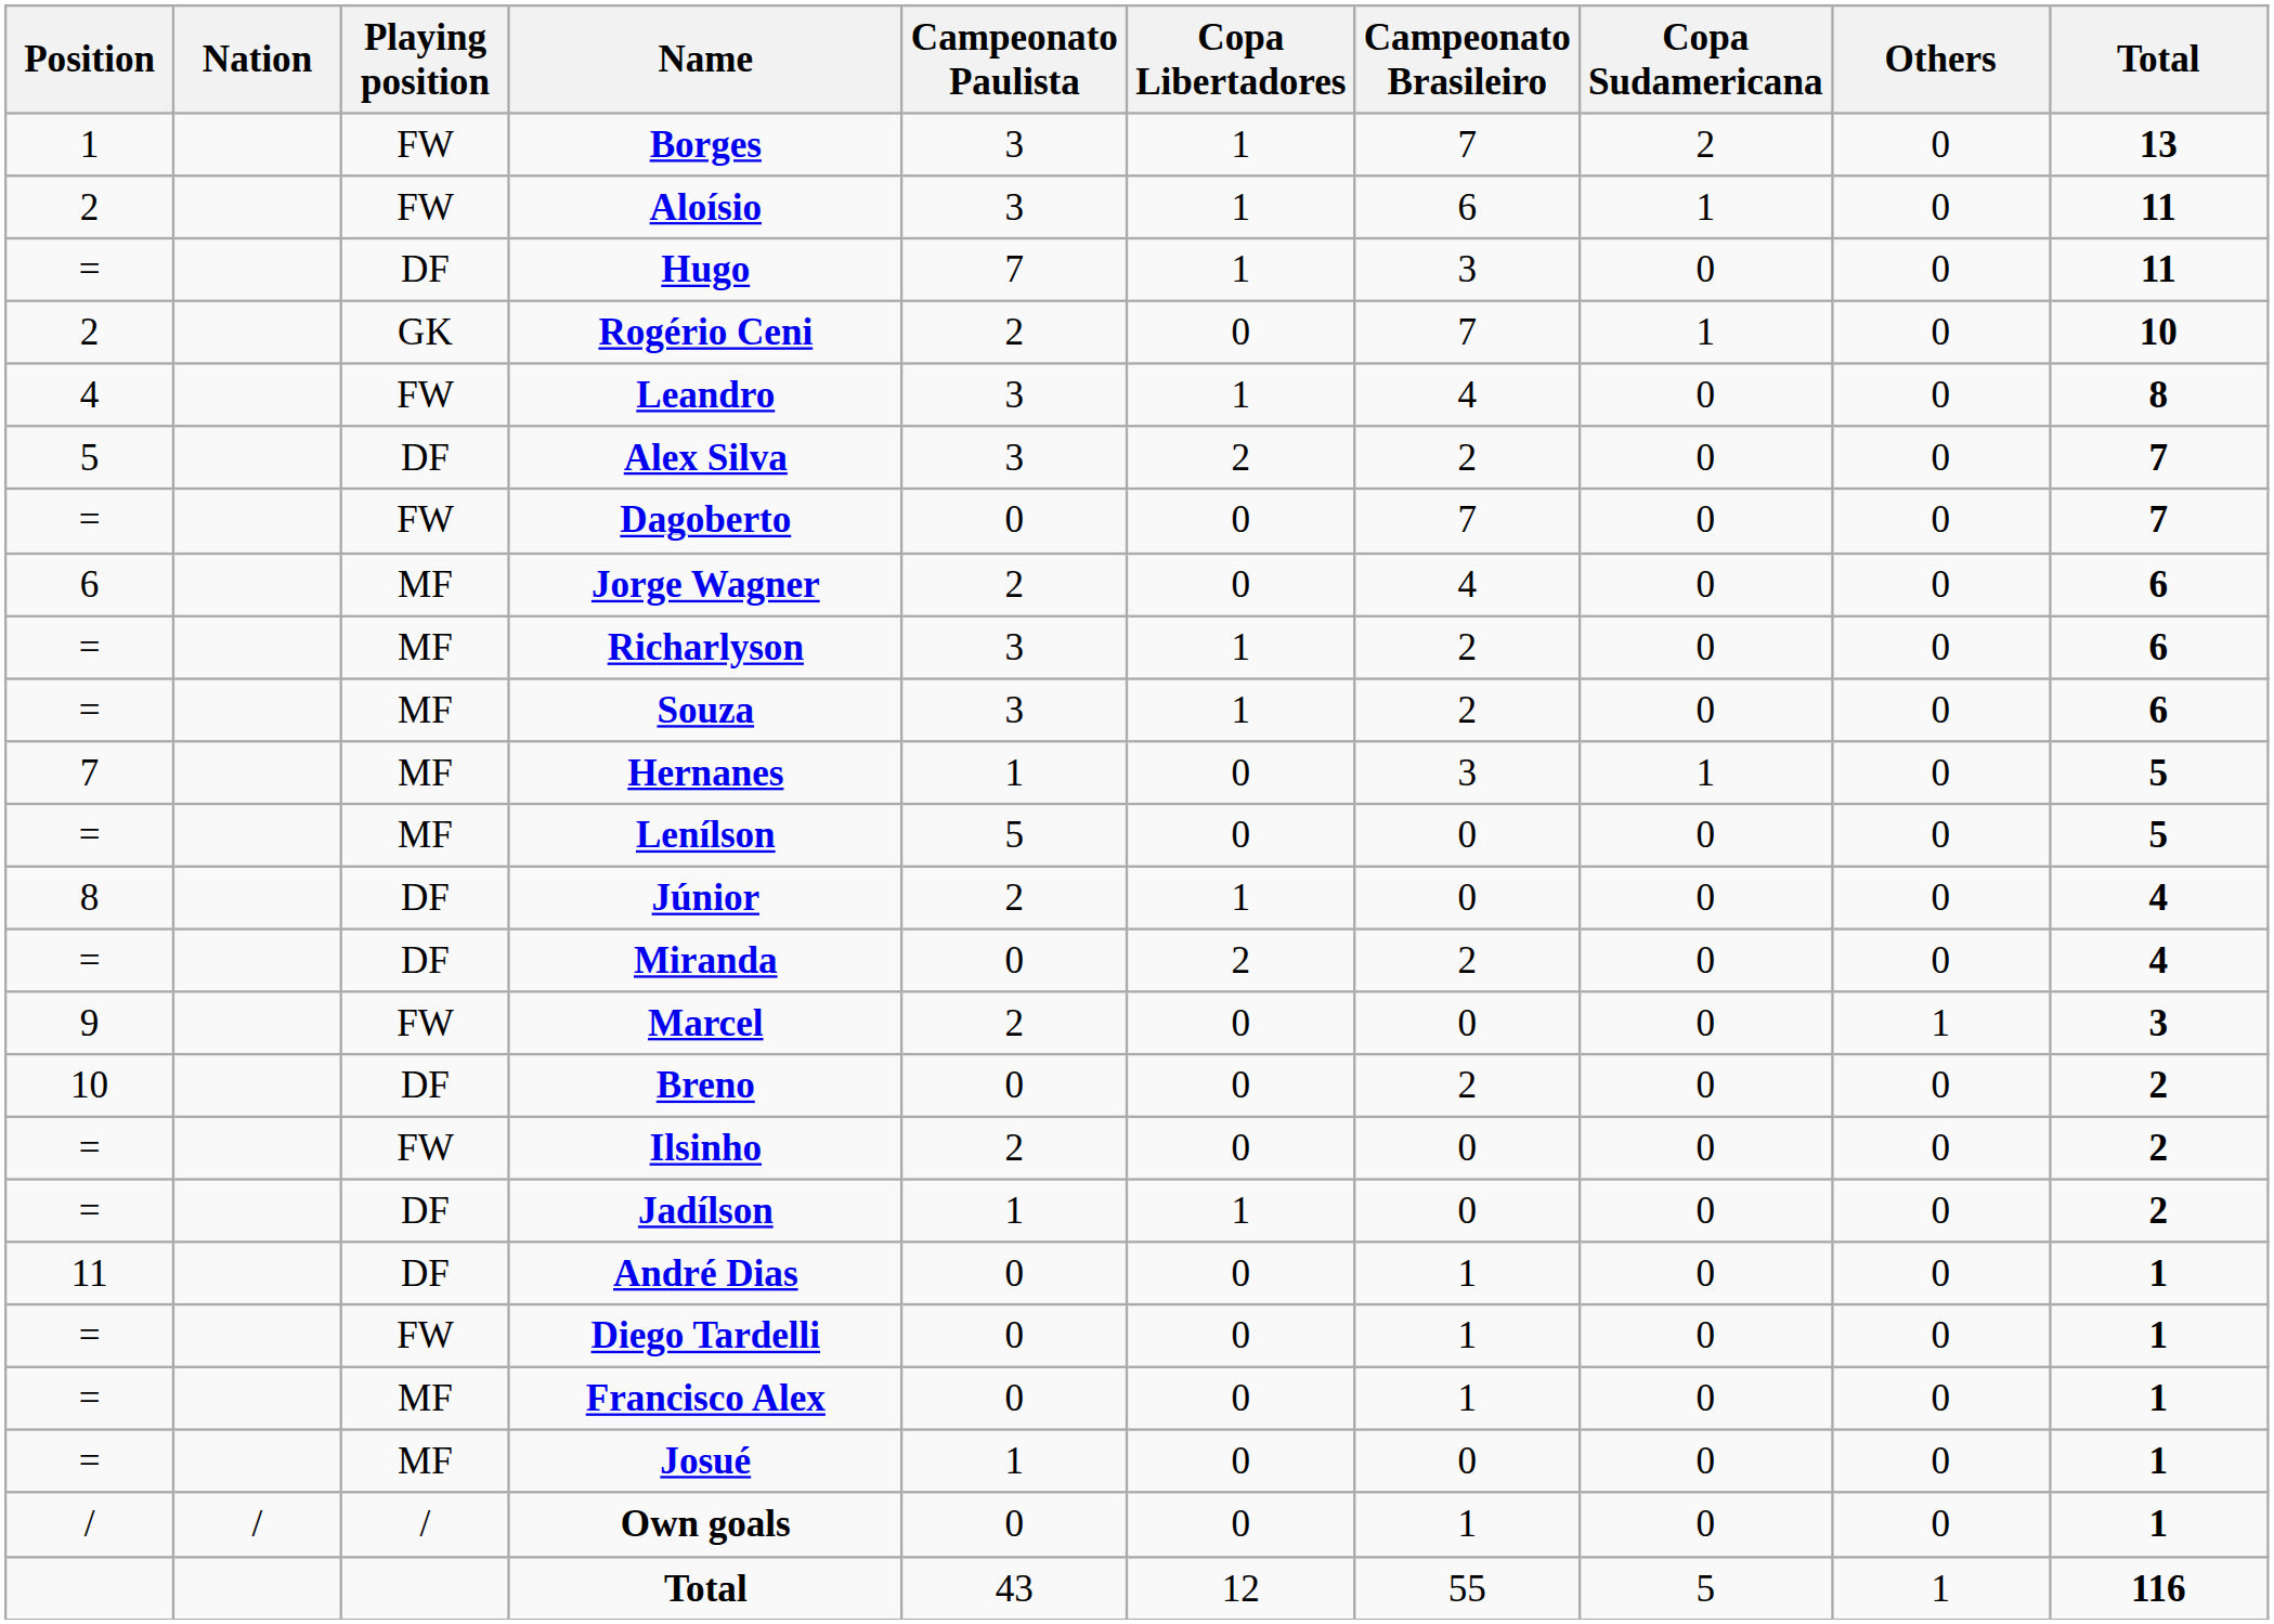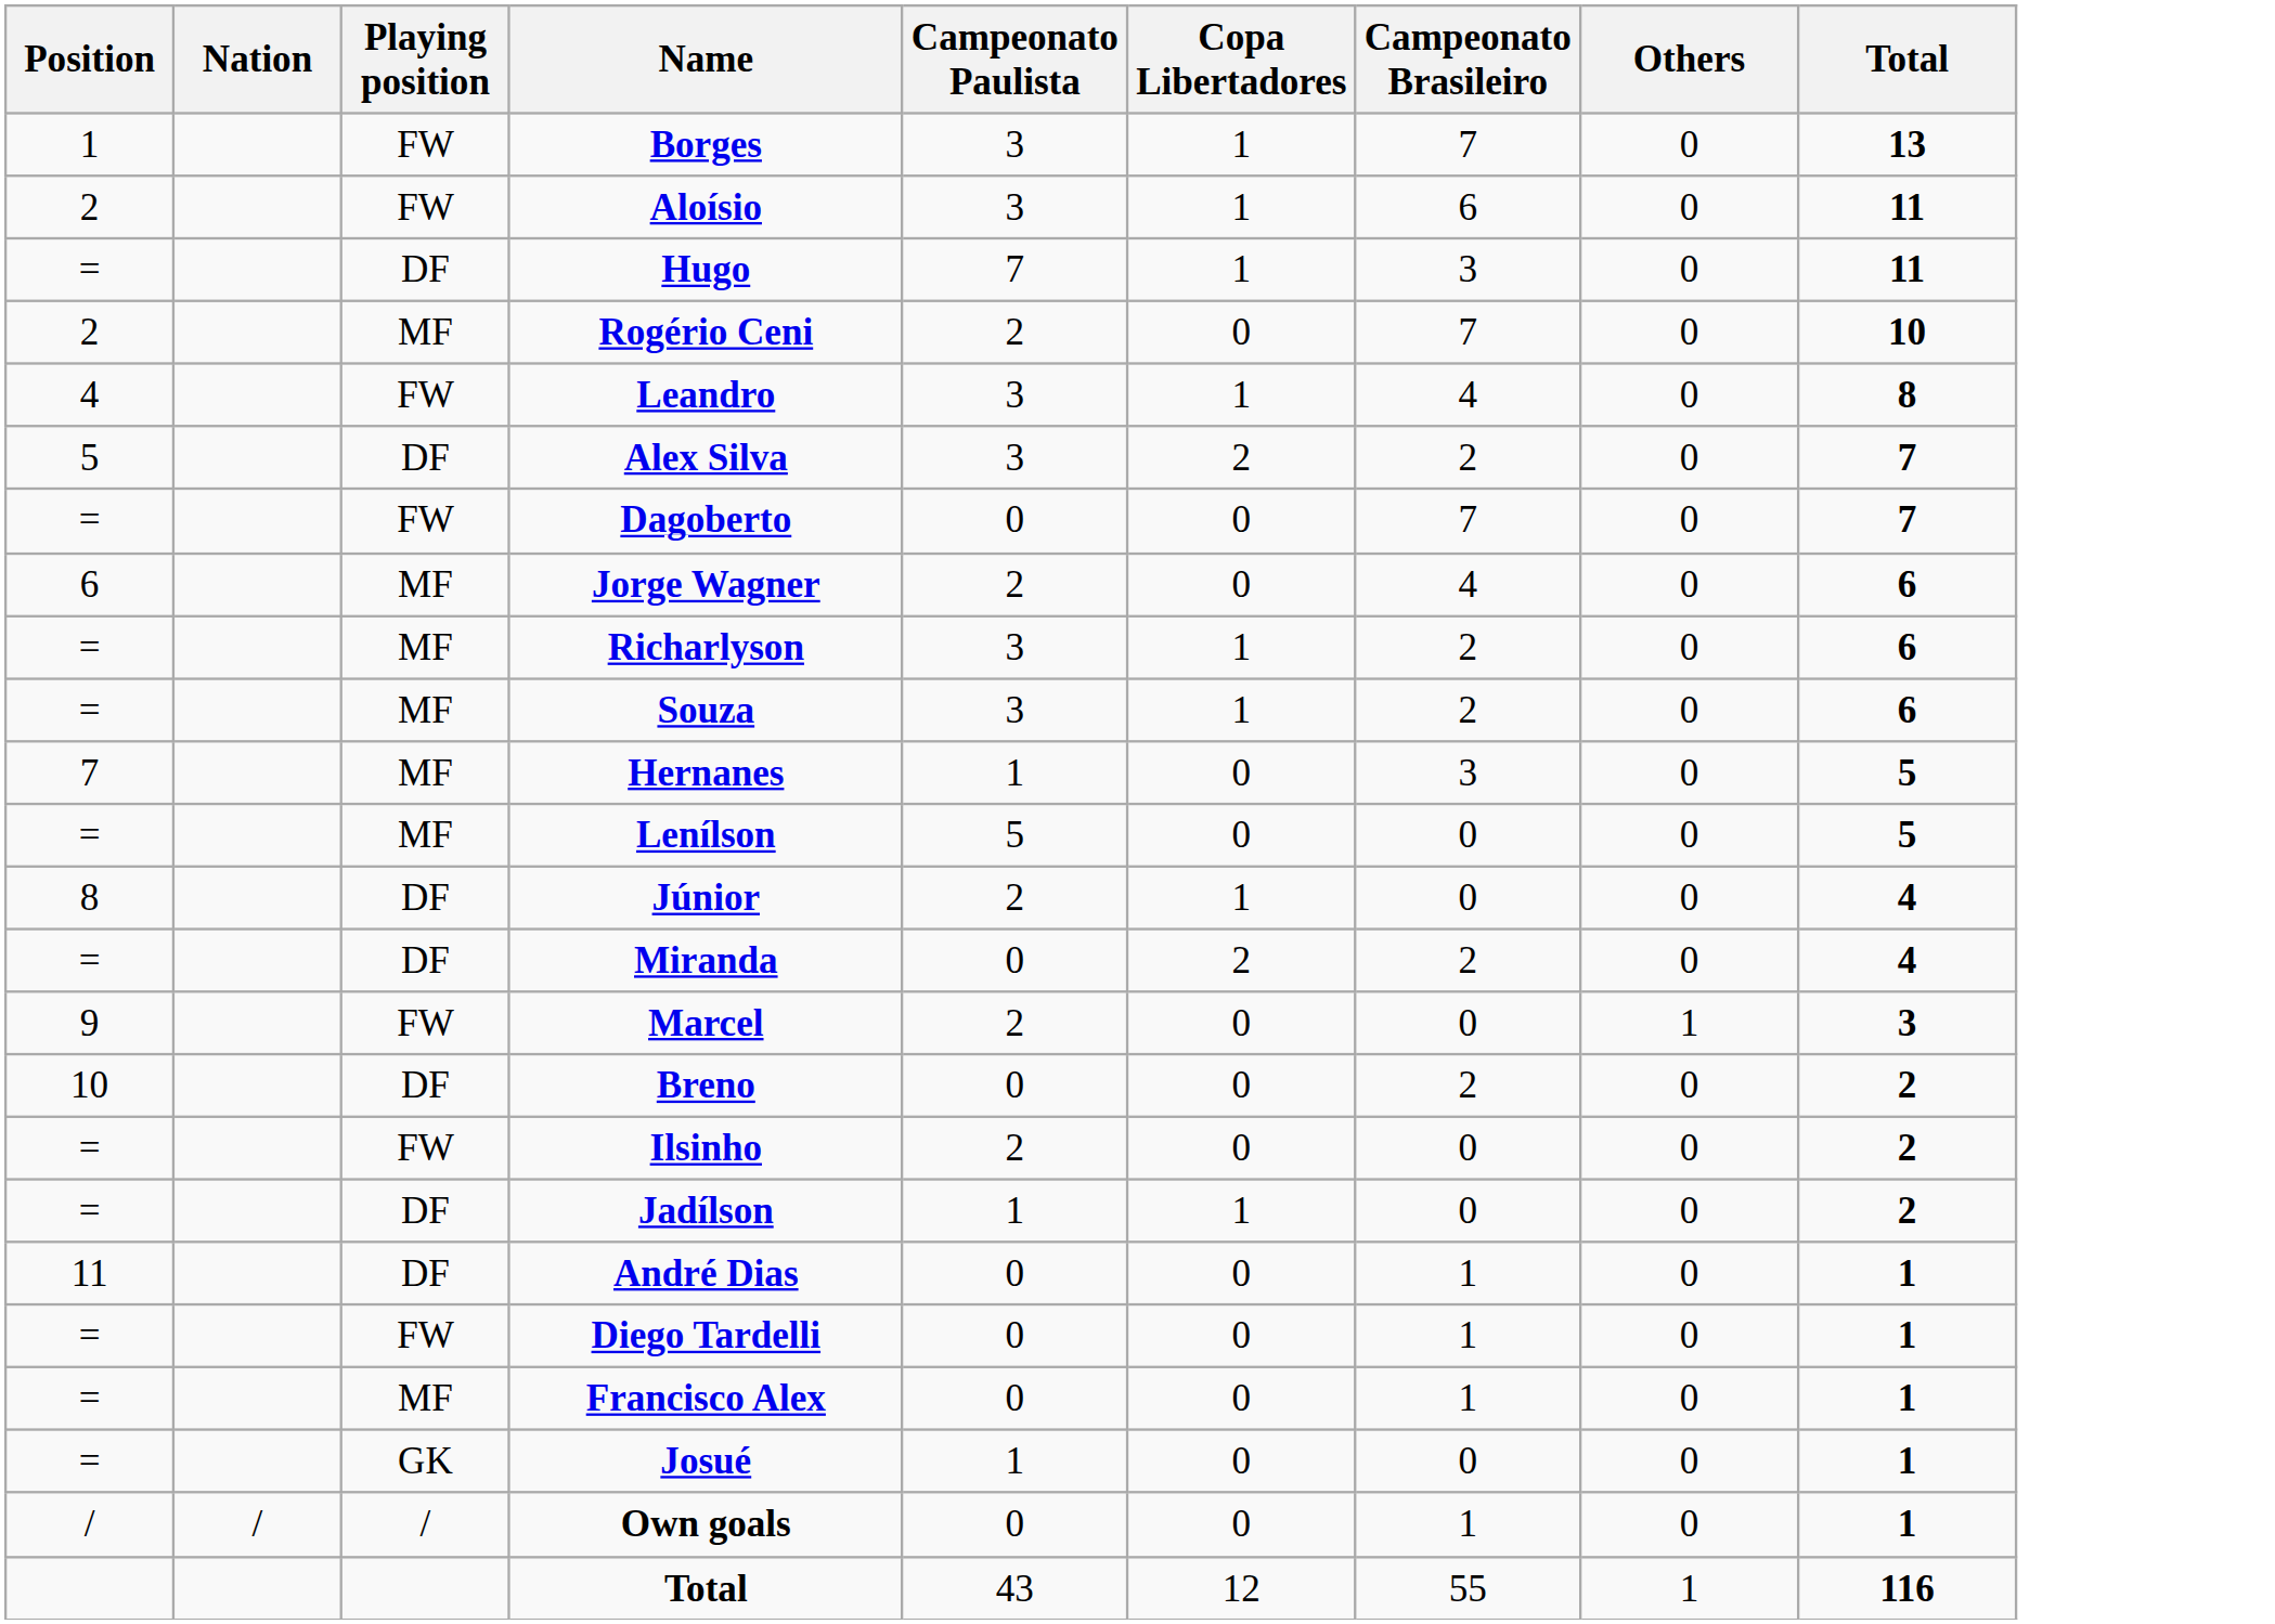- column: Copa Sudamericana | 2 | 1 | 0 | 1 | 0 | 0 | 0 | 0 | 0 | 0 | 1 | 0 | 0 | 0 | 0 | 0 | 0 | 0 | 0 | 0 | 0 | 0 | 0 | 5
Rogério Ceni | Playing position: GK -> MF
Josué | Playing position: MF -> GK
